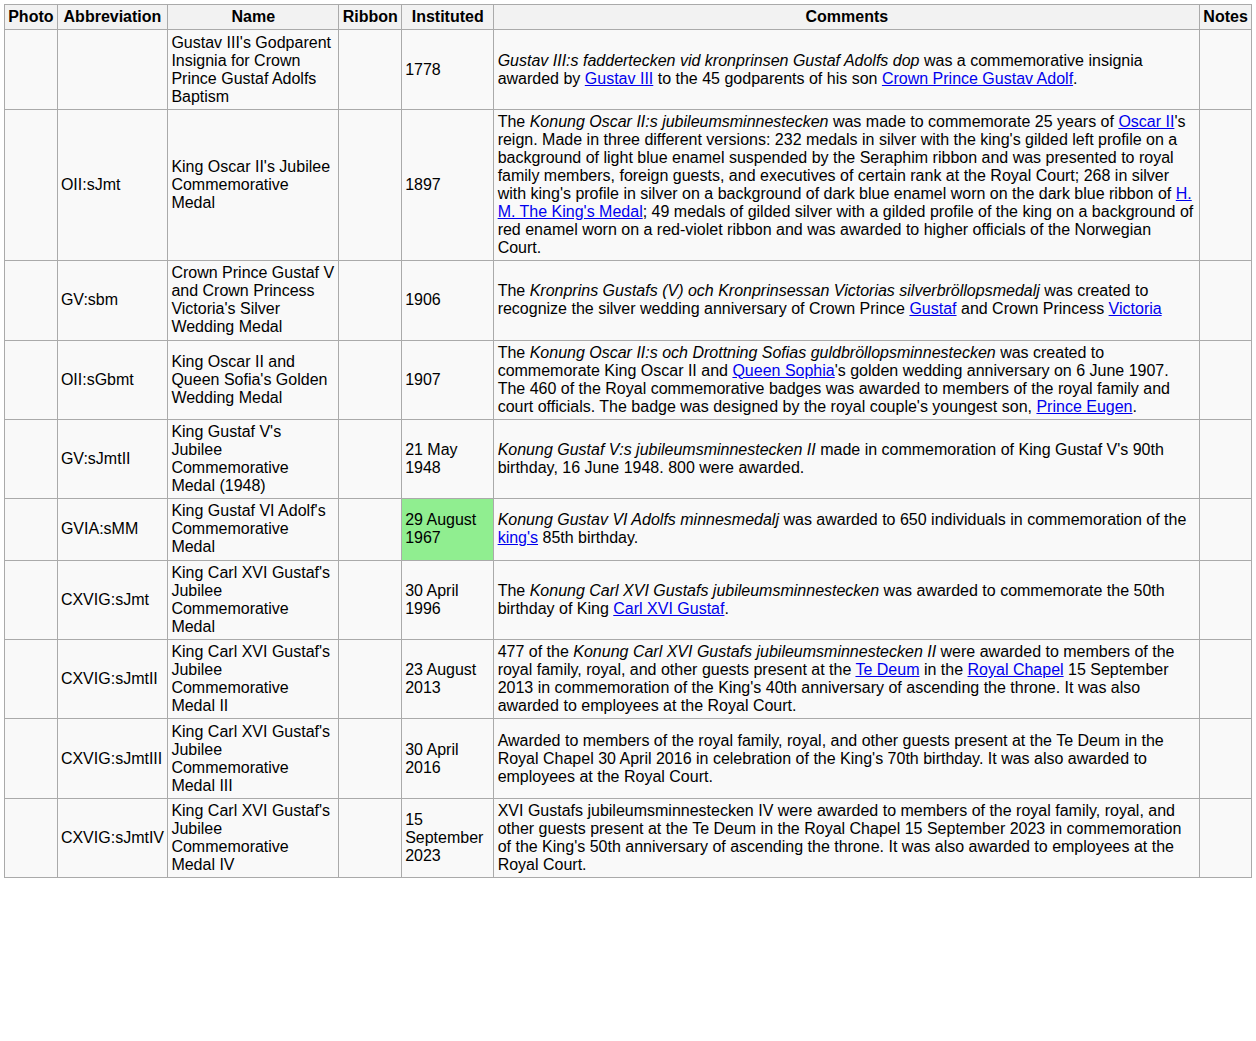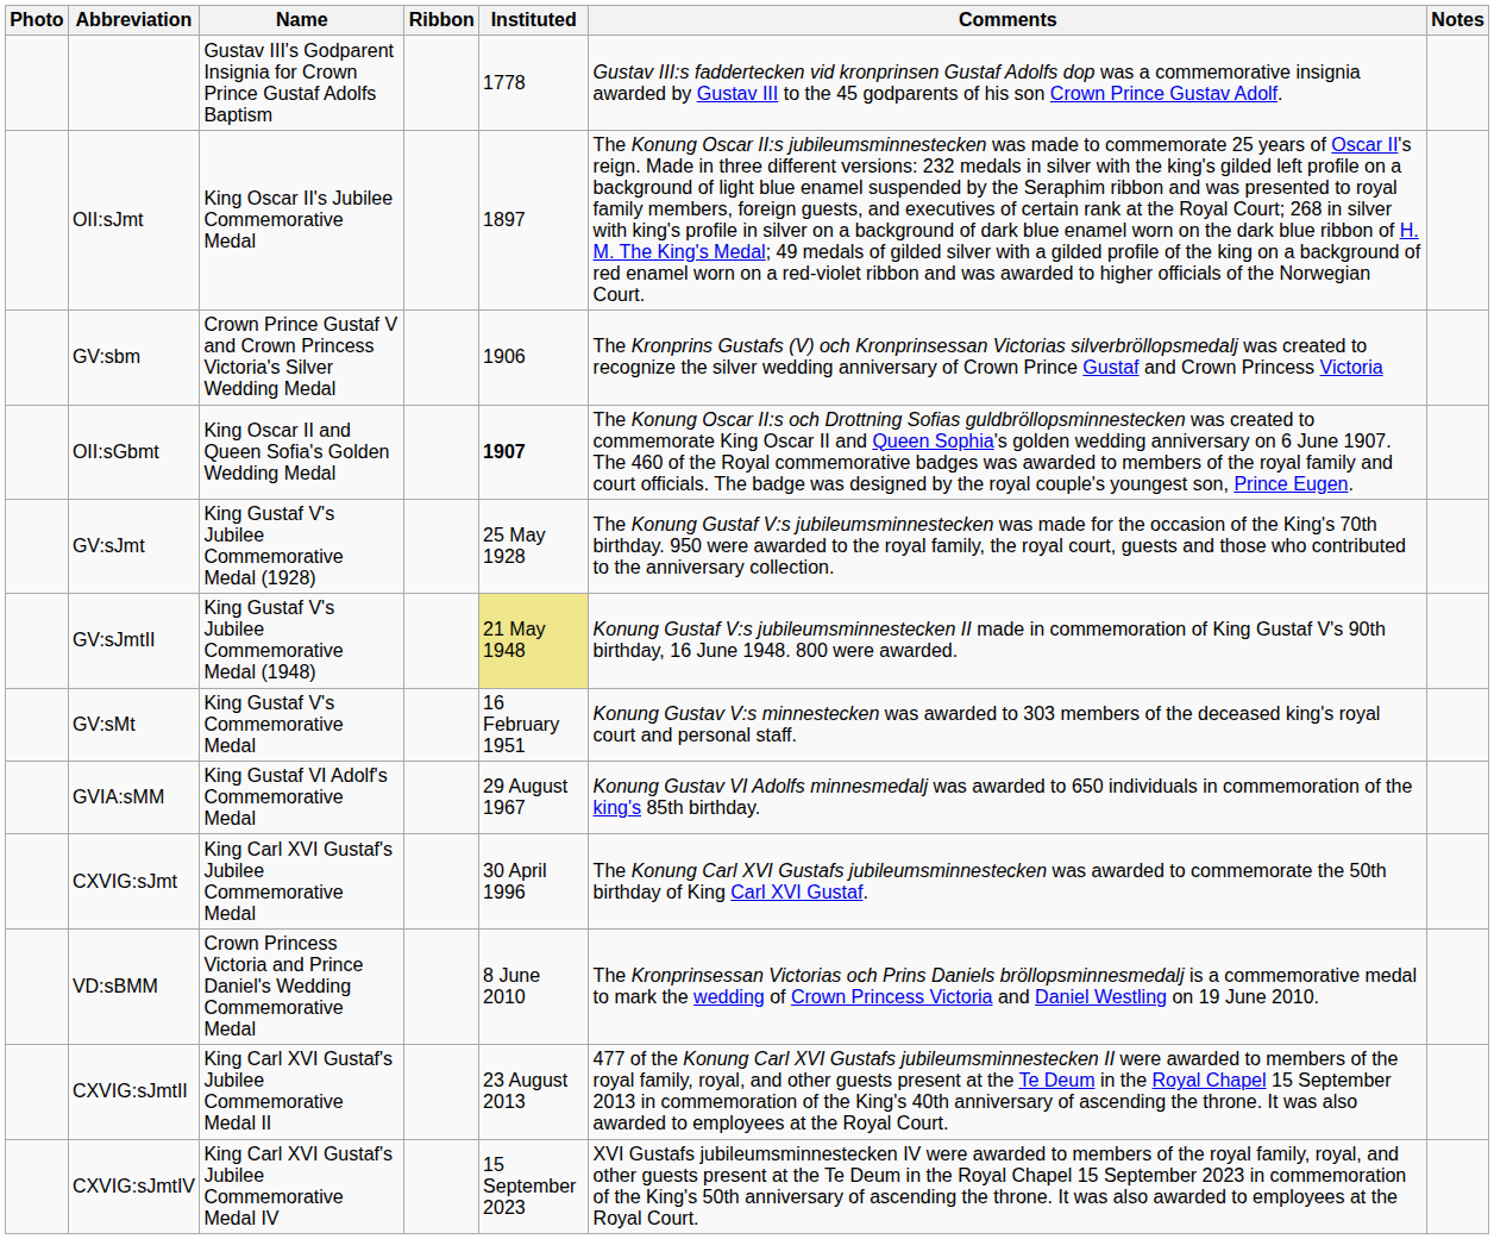OII:sGbmt | Instituted: normal -> bold
+ row: GV:sJmt | King Gustaf V's Jubilee Commemorative Medal (1928) | 25 May 1928 | The Konung Gustaf V:s jubileumsminnestecken was made for the occasion of the King's 70th birthday. 950 were awarded to the royal family, the royal court, guests and those who contributed to the anniversary collection.
GV:sJmtII | Instituted: no background -> khaki background
+ row: GV:sMt | King Gustaf V's Commemorative Medal | 16 February 1951 | Konung Gustav V:s minnestecken was awarded to 303 members of the deceased king's royal court and personal staff.
GVIA:sMM | Instituted: lightgreen background -> no background
+ row: VD:sBMM | Crown Princess Victoria and Prince Daniel's Wedding Commemorative Medal | 8 June 2010 | The Kronprinsessan Victorias och Prins Daniels bröllopsminnesmedalj is a commemorative medal to mark the wedding of Crown Princess Victoria and Daniel Westling on 19 June 2010.
- row: CXVIG:sJmtIII | King Carl XVI Gustaf's Jubilee Commemorative Medal III | 30 April 2016 | Awarded to members of the royal family, royal, and other guests present at the Te Deum in the Royal Chapel 30 April 2016 in celebration of the King's 70th birthday. It was also awarded to employees at the Royal Court.
